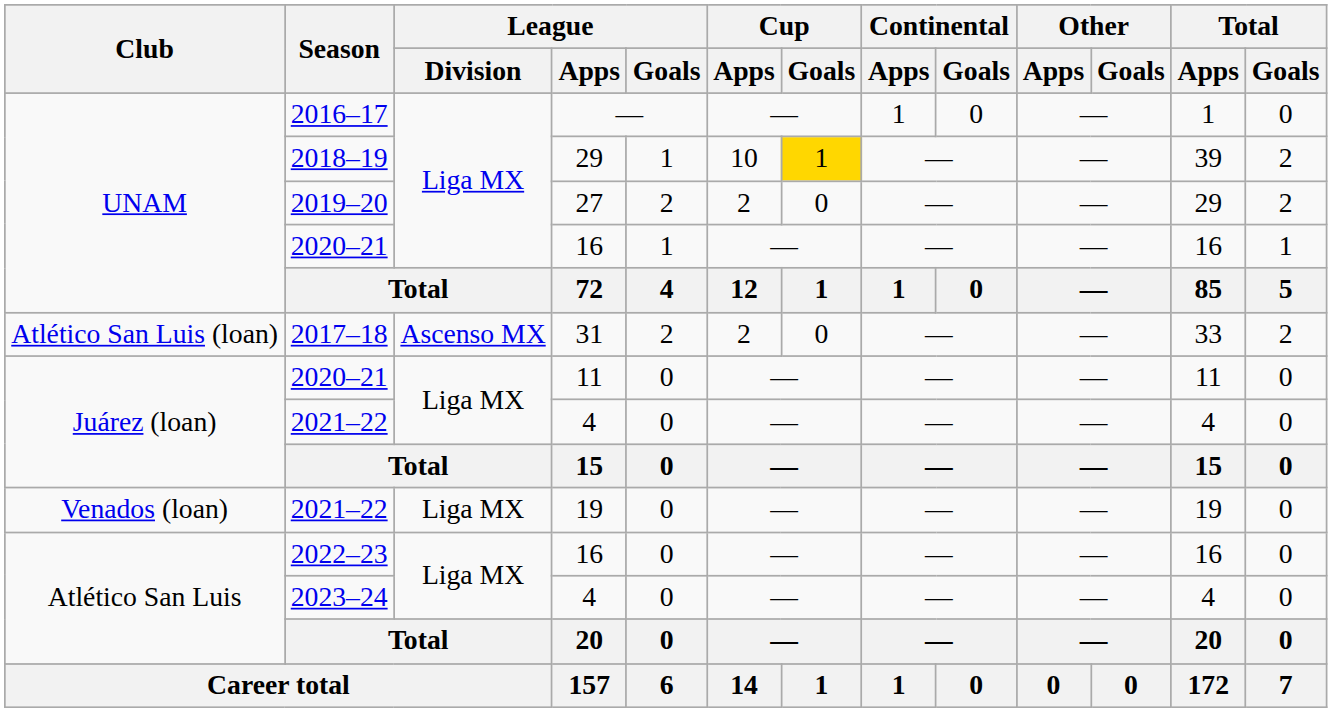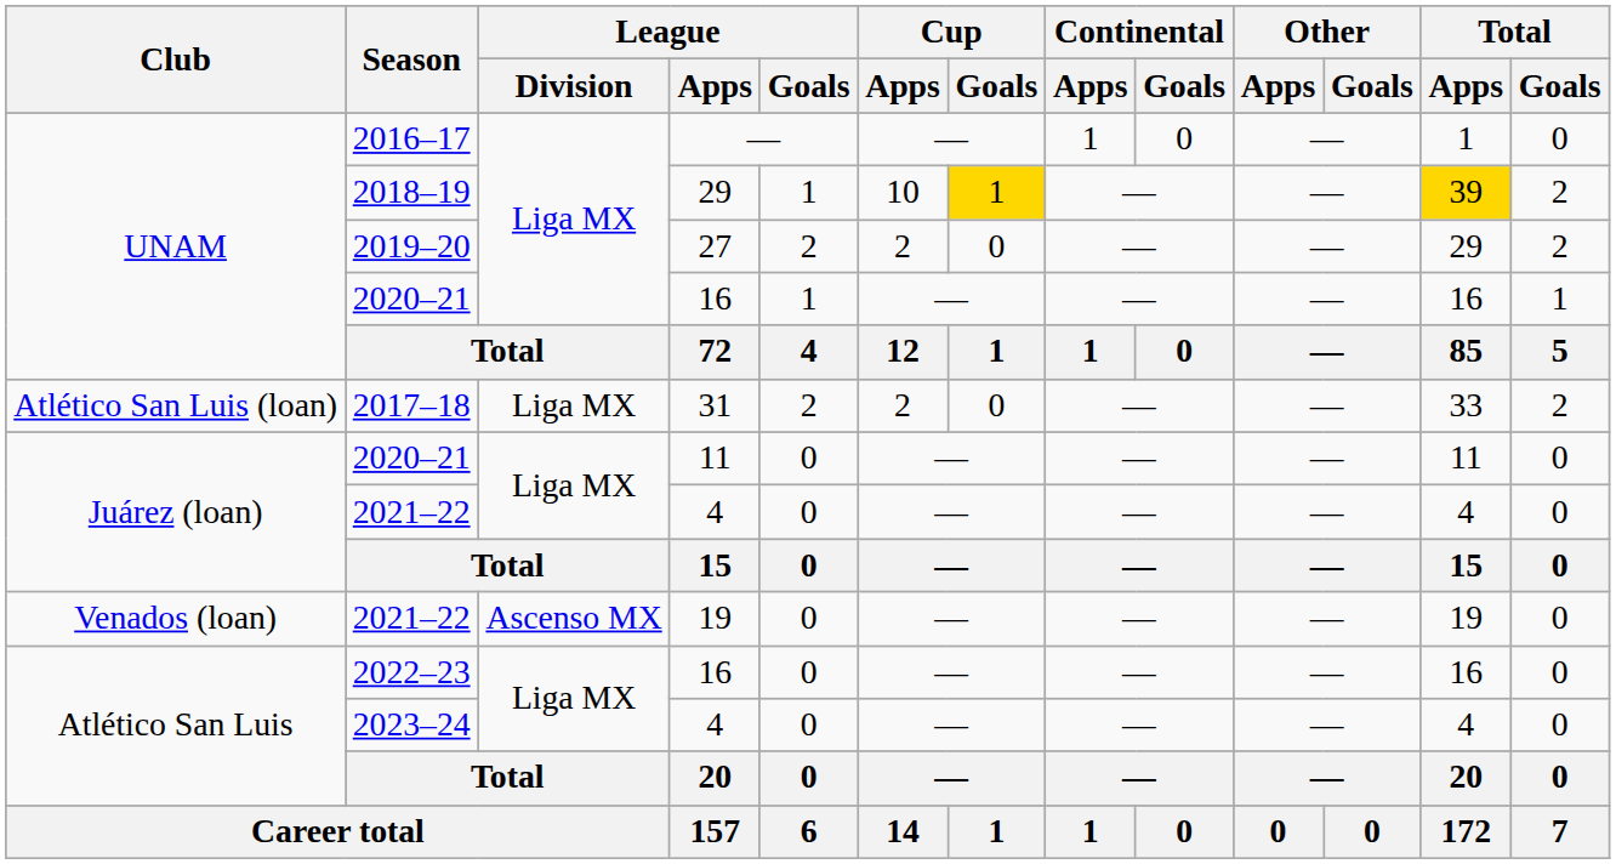2018–19 | Total / Apps: no background -> gold background
2017–18 | League / Division: Ascenso MX -> Liga MX
2021–22 / 19 | League / Division: Liga MX -> Ascenso MX
